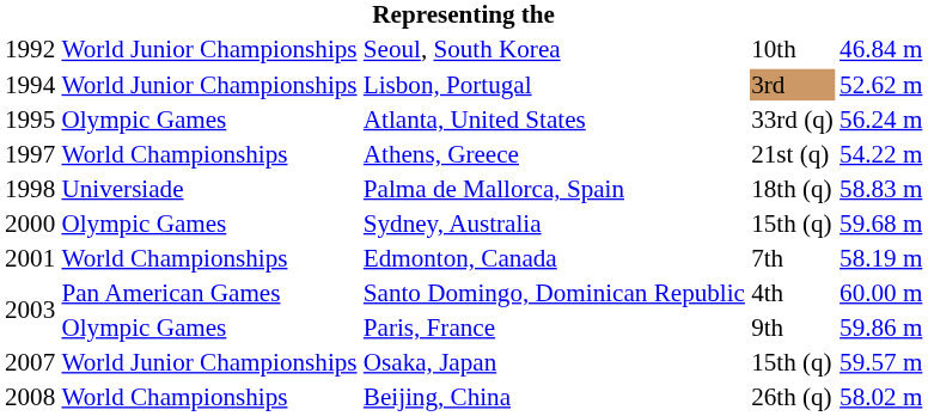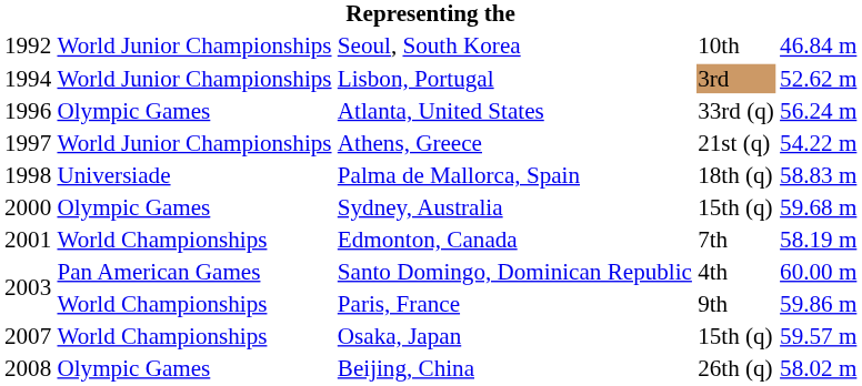Atlanta, United States | column 1: 1995 -> 1996
Athens, Greece | column 2: World Championships -> World Junior Championships
Paris, France | column 2: Olympic Games -> World Championships
Osaka, Japan | column 2: World Junior Championships -> World Championships
Beijing, China | column 2: World Championships -> Olympic Games
